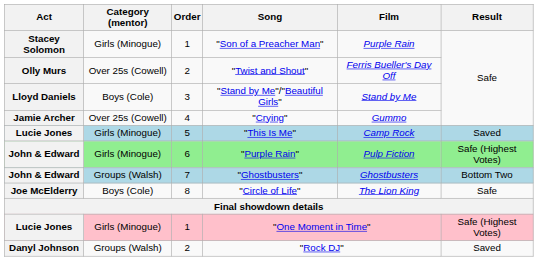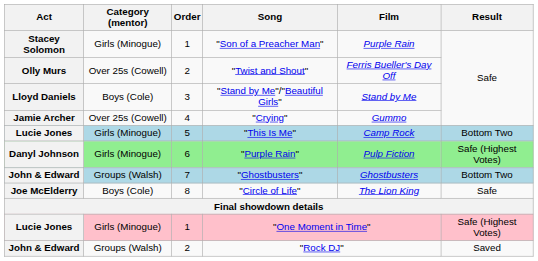"This Is Me" | Result: Saved -> Bottom Two
"Purple Rain" | Act: John & Edward -> Danyl Johnson
"Rock DJ" | Act: Danyl Johnson -> John & Edward
